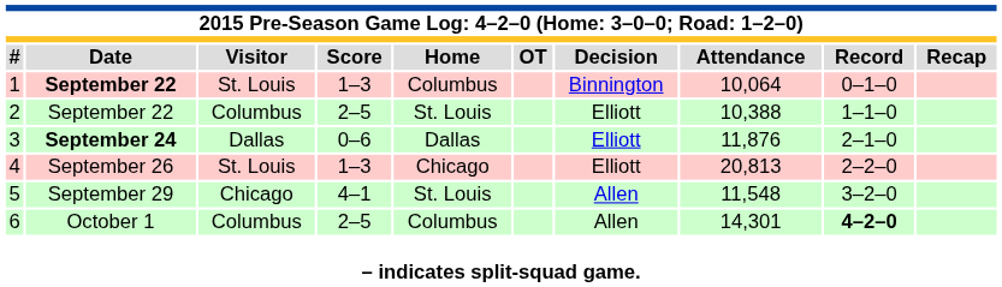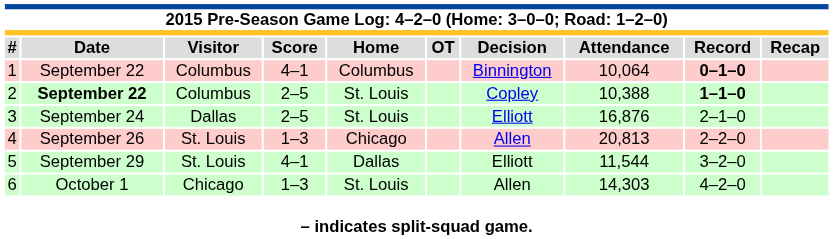1 | column 2: bold -> normal
1 | column 3: St. Louis -> Columbus
1 | column 4: 1–3 -> 4–1
1 | column 9: normal -> bold
2 | column 2: normal -> bold
2 | column 7: Elliott -> Copley
2 | column 9: normal -> bold
3 | column 2: bold -> normal
3 | column 4: 0–6 -> 2–5
3 | column 5: Dallas -> St. Louis
3 | column 8: 11,876 -> 16,876
4 | column 7: Elliott -> Allen
5 | column 3: Chicago -> St. Louis
5 | column 5: St. Louis -> Dallas
5 | column 7: Allen -> Elliott
5 | column 8: 11,548 -> 11,544
6 | column 3: Columbus -> Chicago
6 | column 4: 2–5 -> 1–3
6 | column 5: Columbus -> St. Louis
6 | column 8: 14,301 -> 14,303
6 | column 9: bold -> normal
